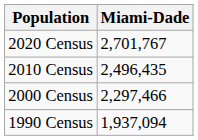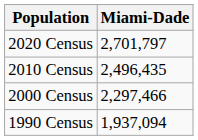2020 Census | Miami-Dade: 2,701,767 -> 2,701,797
